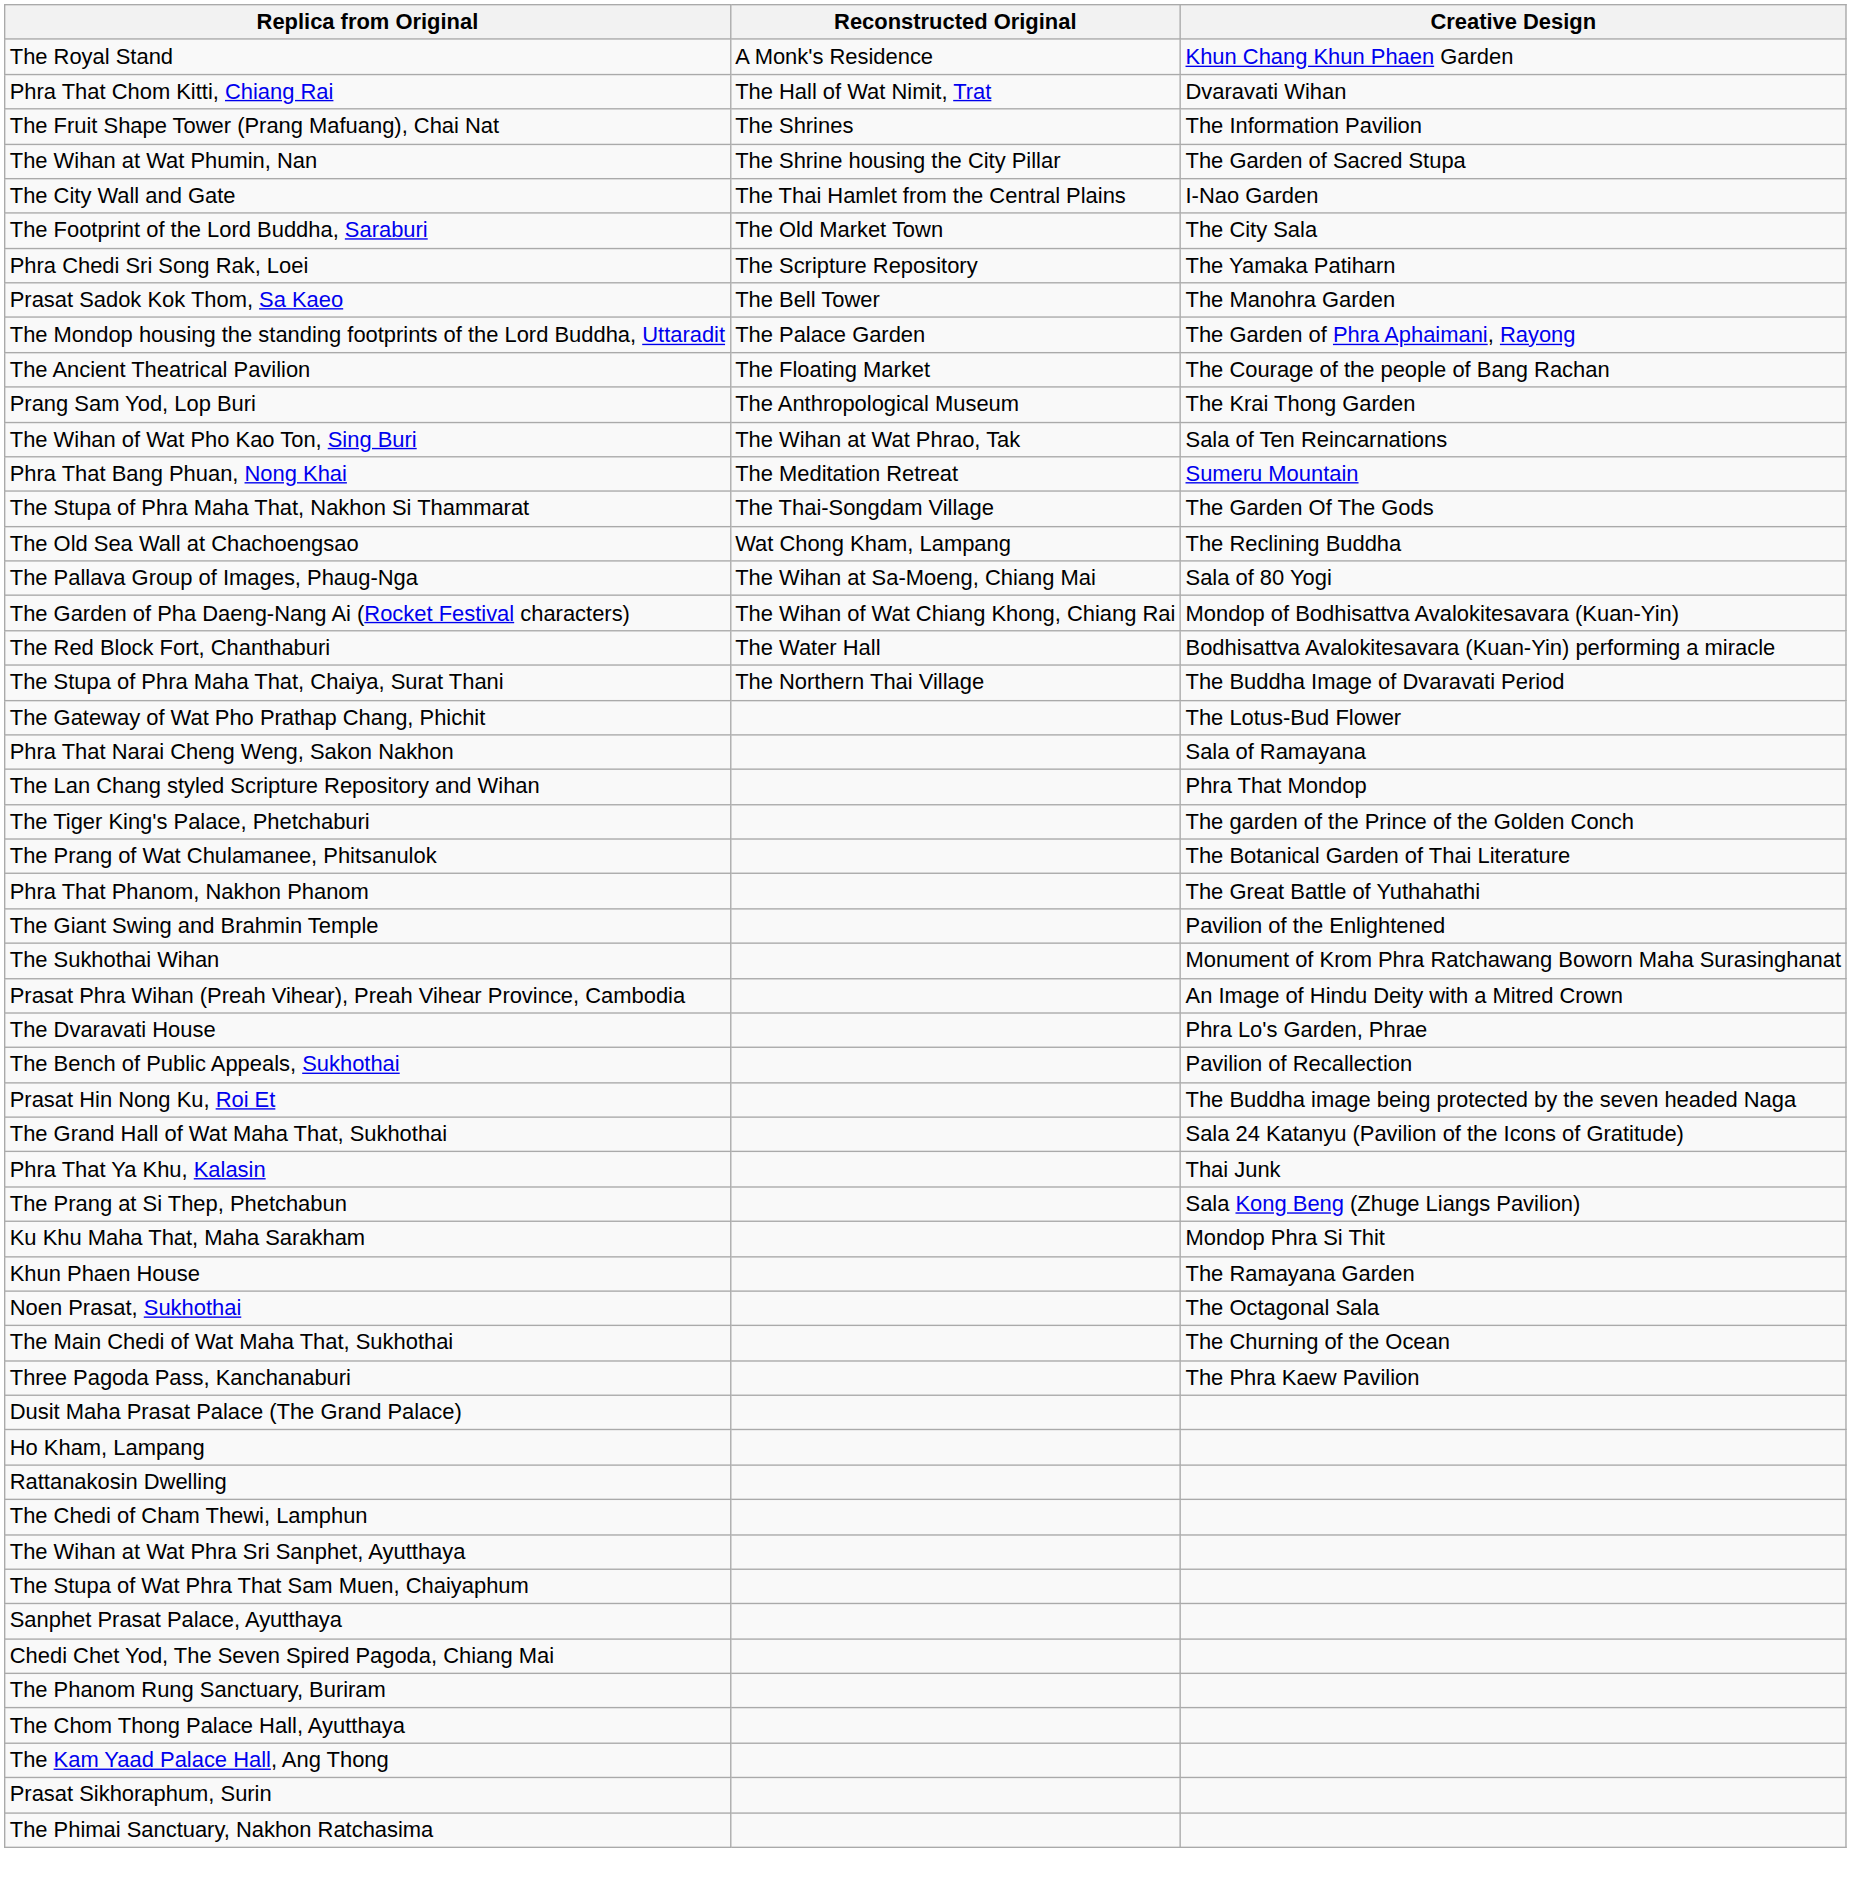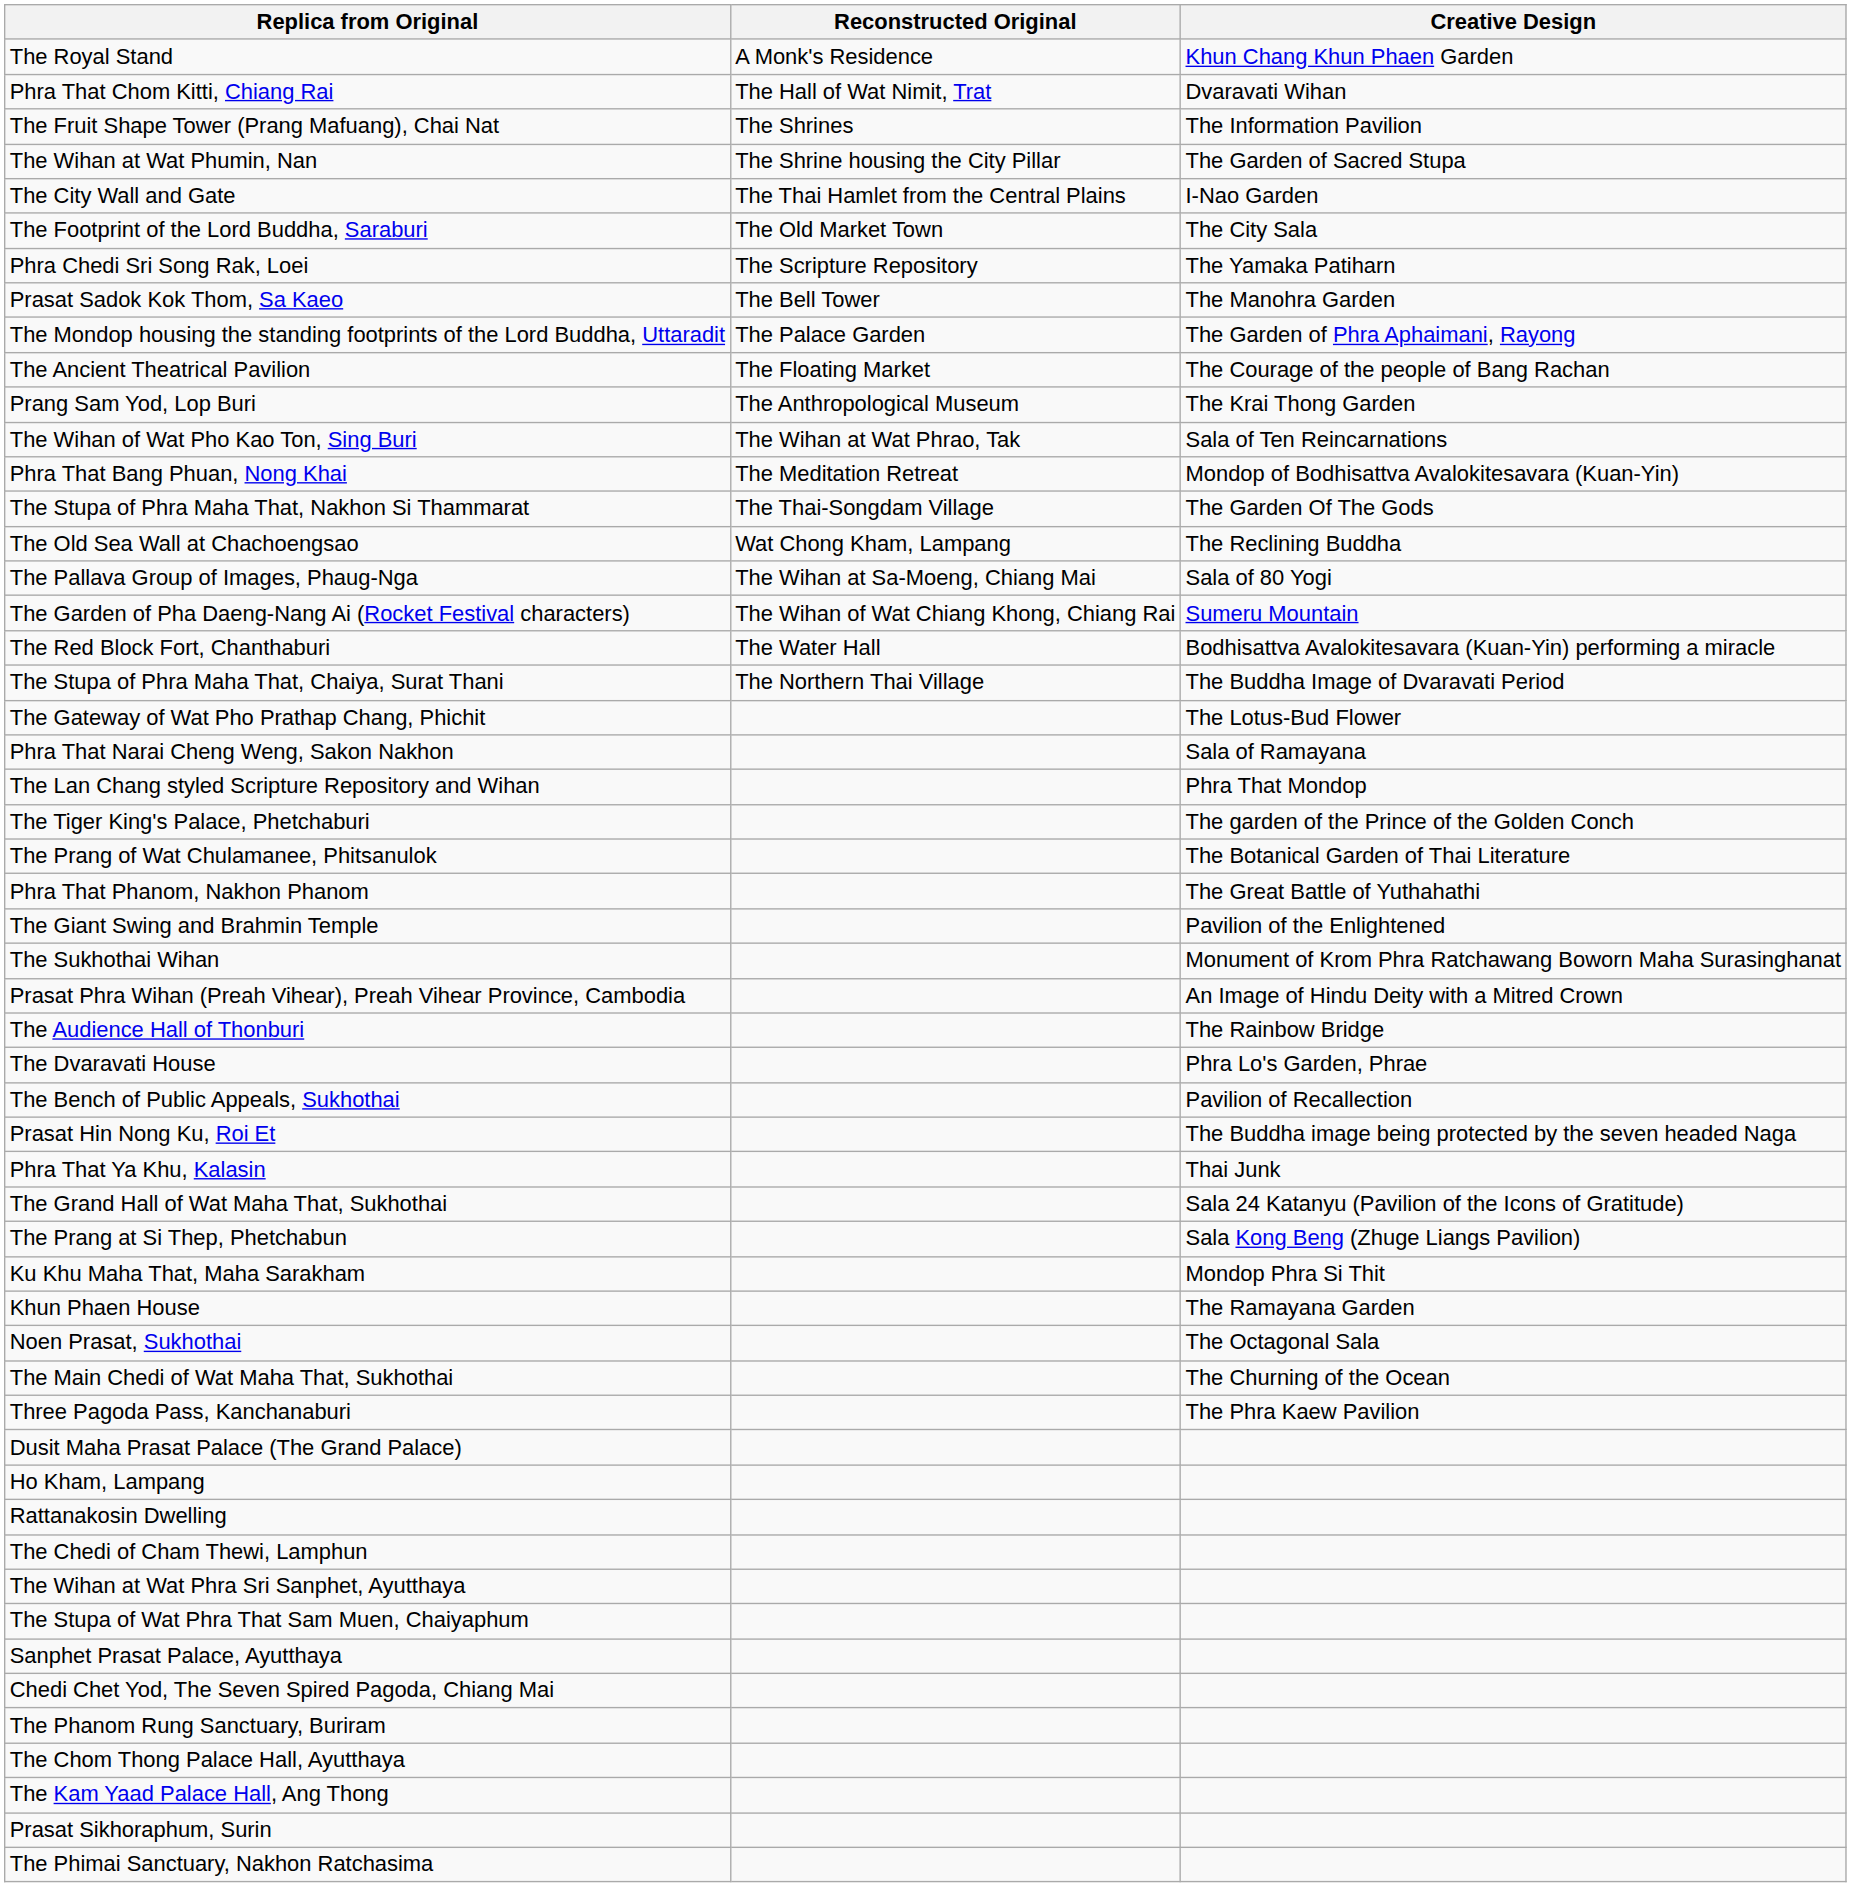Phra That Bang Phuan, Nong Khai | Creative Design: Sumeru Mountain -> Mondop of Bodhisattva Avalokitesavara (Kuan-Yin)
The Garden of Pha Daeng-Nang Ai (Rocket Festival characters) | Creative Design: Mondop of Bodhisattva Avalokitesavara (Kuan-Yin) -> Sumeru Mountain
+ row: The Audience Hall of Thonburi | The Rainbow Bridge
rows swapped: Phra That Ya Khu, Kalasin <-> The Grand Hall of Wat Maha That, Sukhothai
